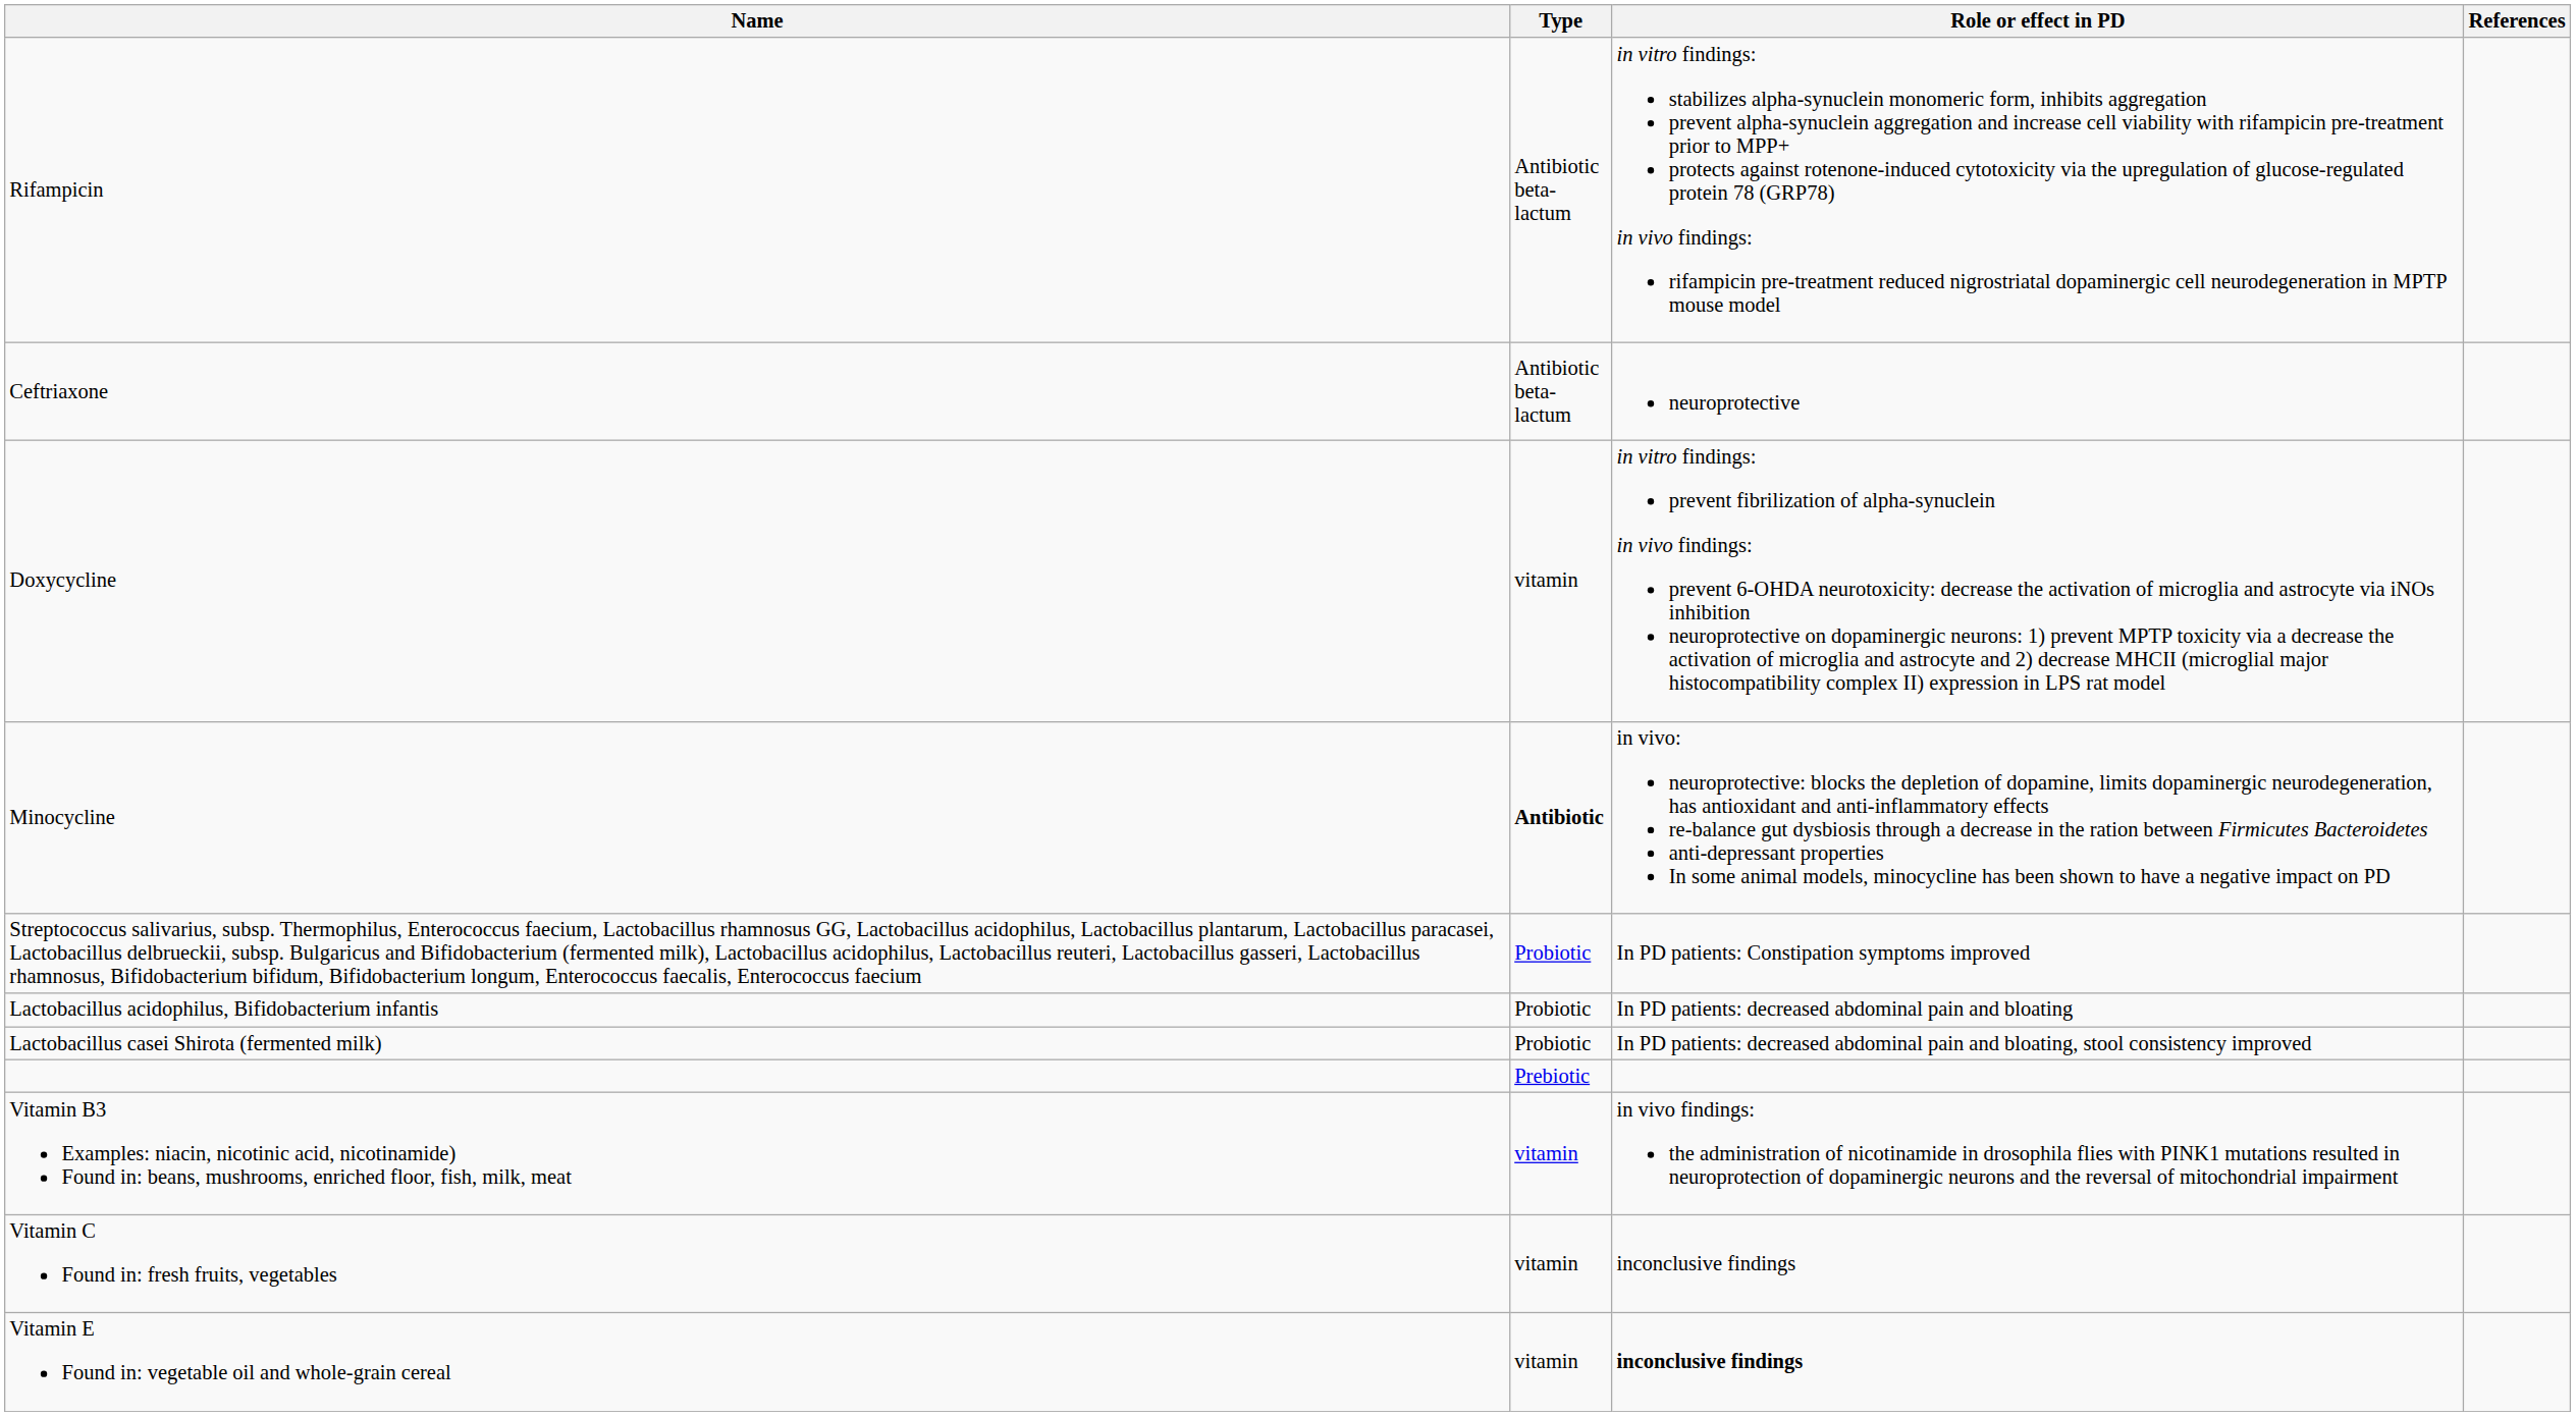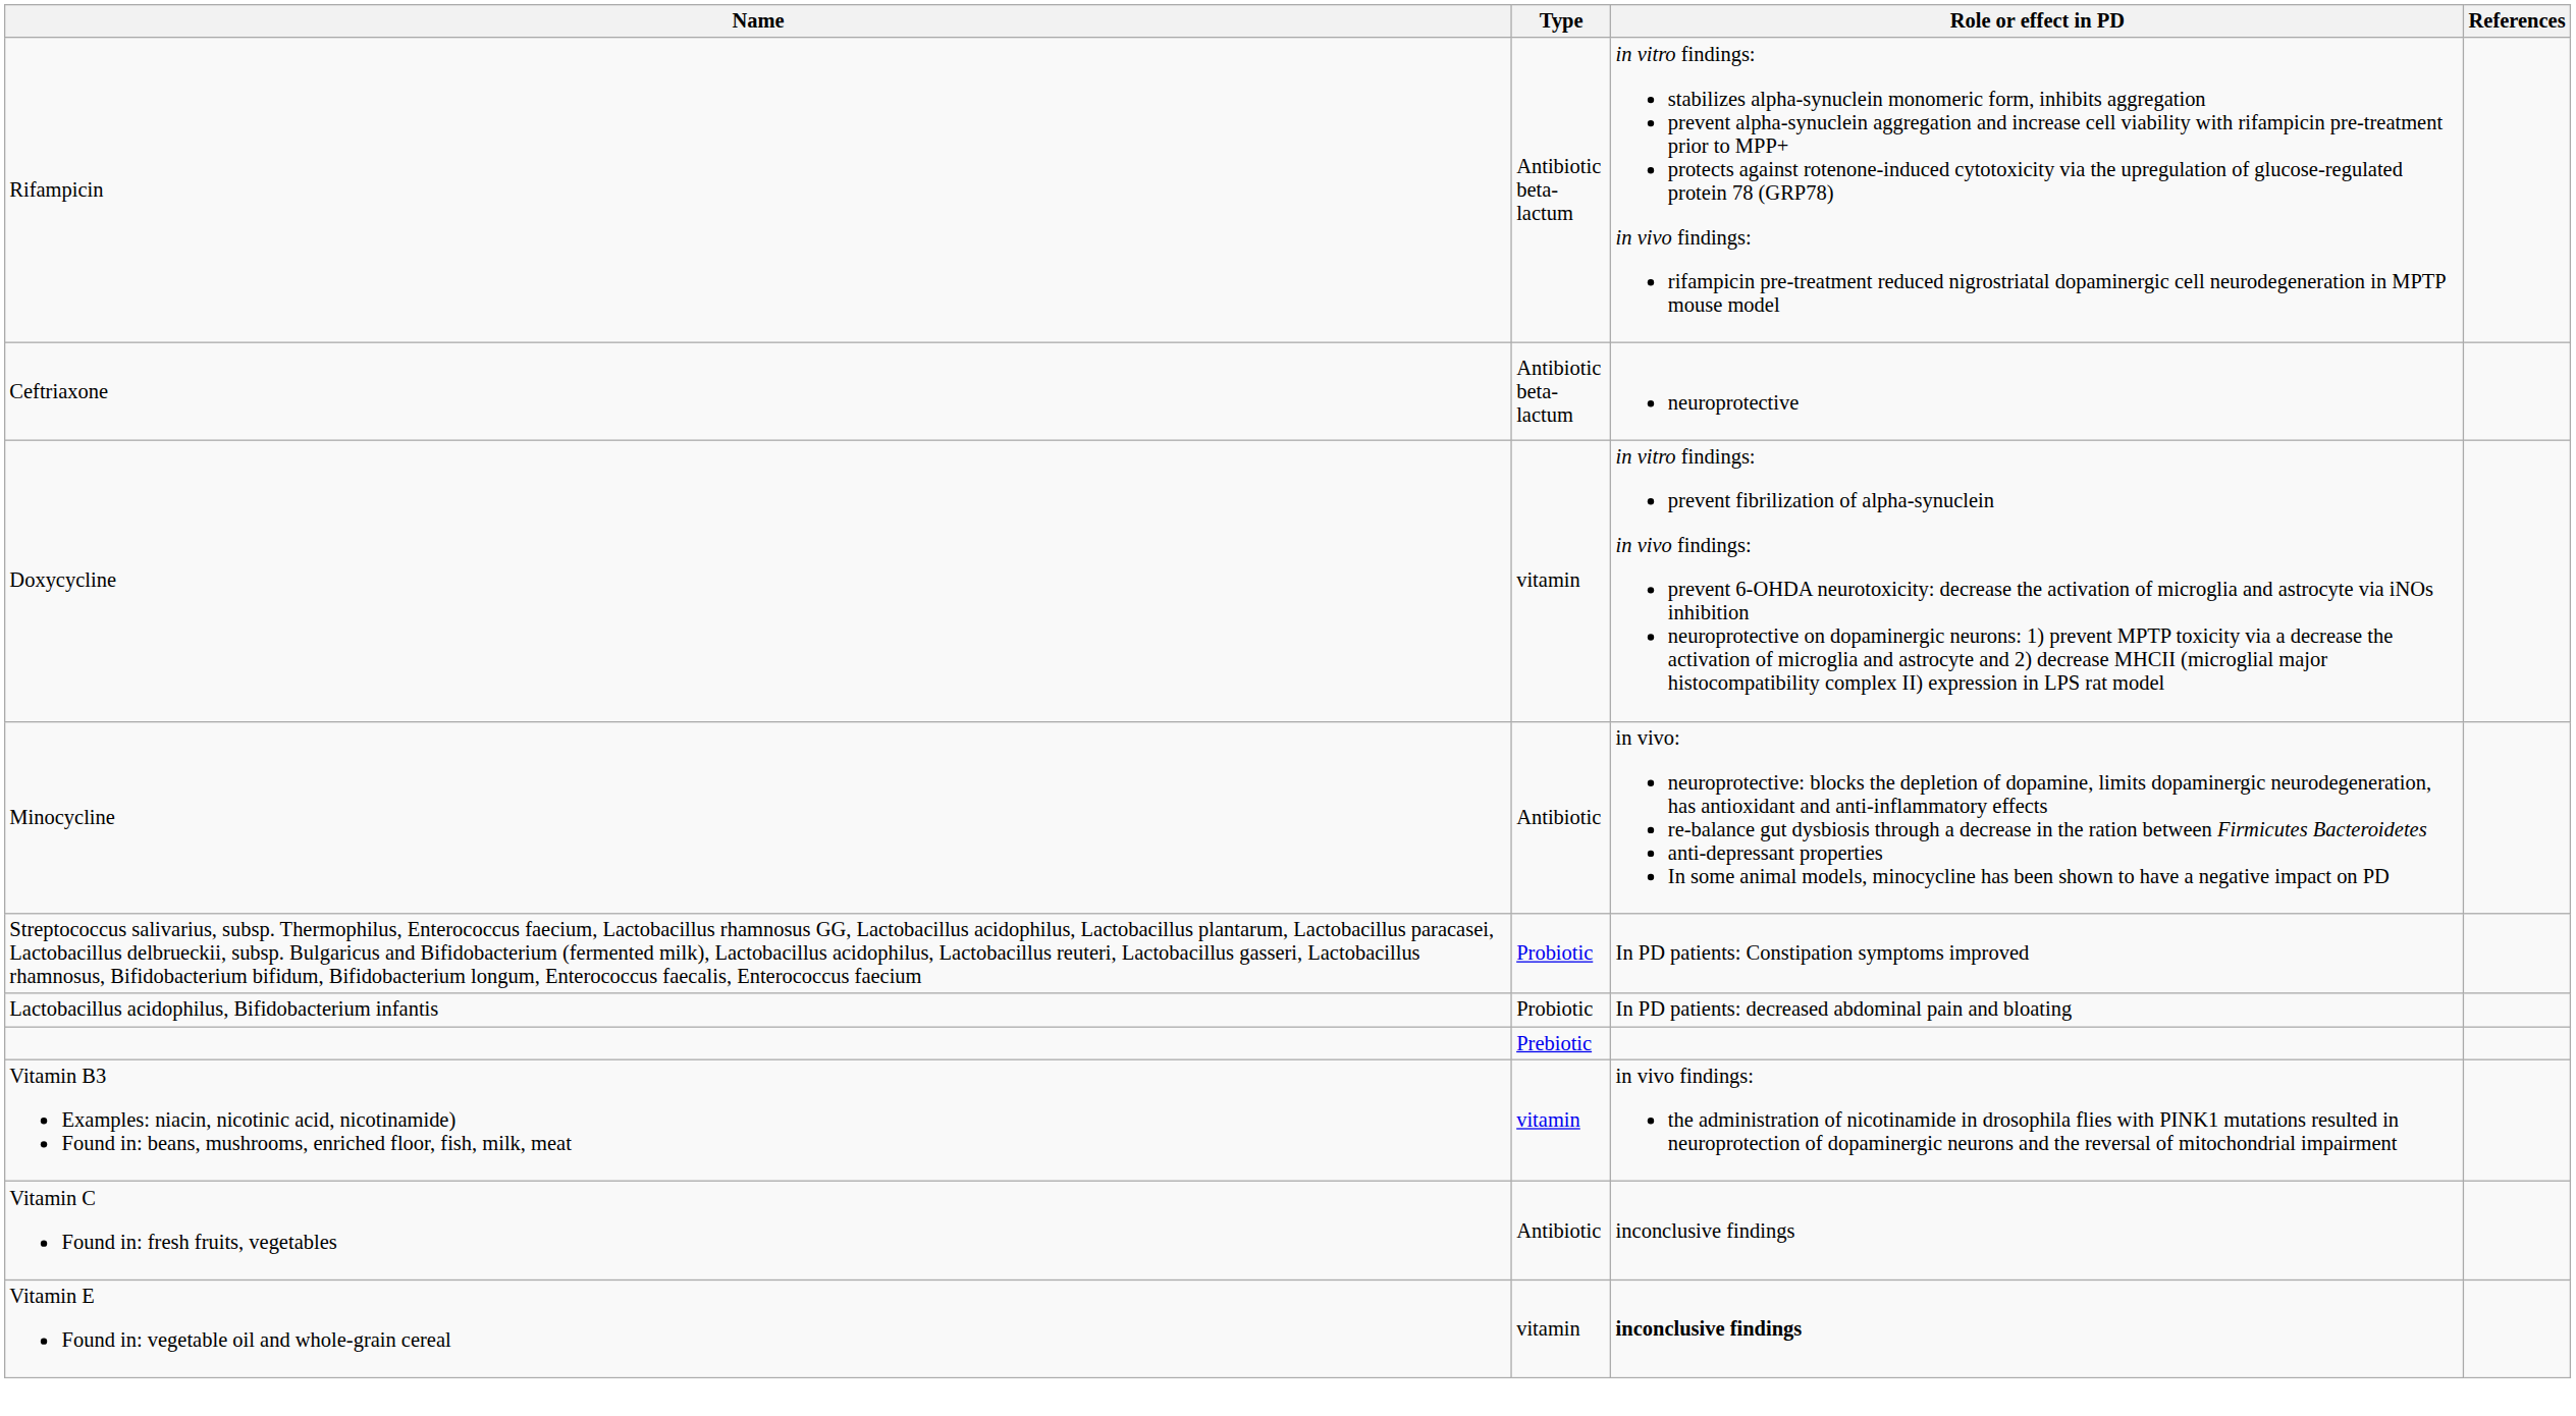Minocycline | Type: bold -> normal
- row: Lactobacillus casei Shirota (fermented milk) | Probiotic | In PD patients: decreased abdominal pain and bloating, stool consistency improved
Vitamin C Found in: fresh fruits, vegetables | Type: vitamin -> Antibiotic
